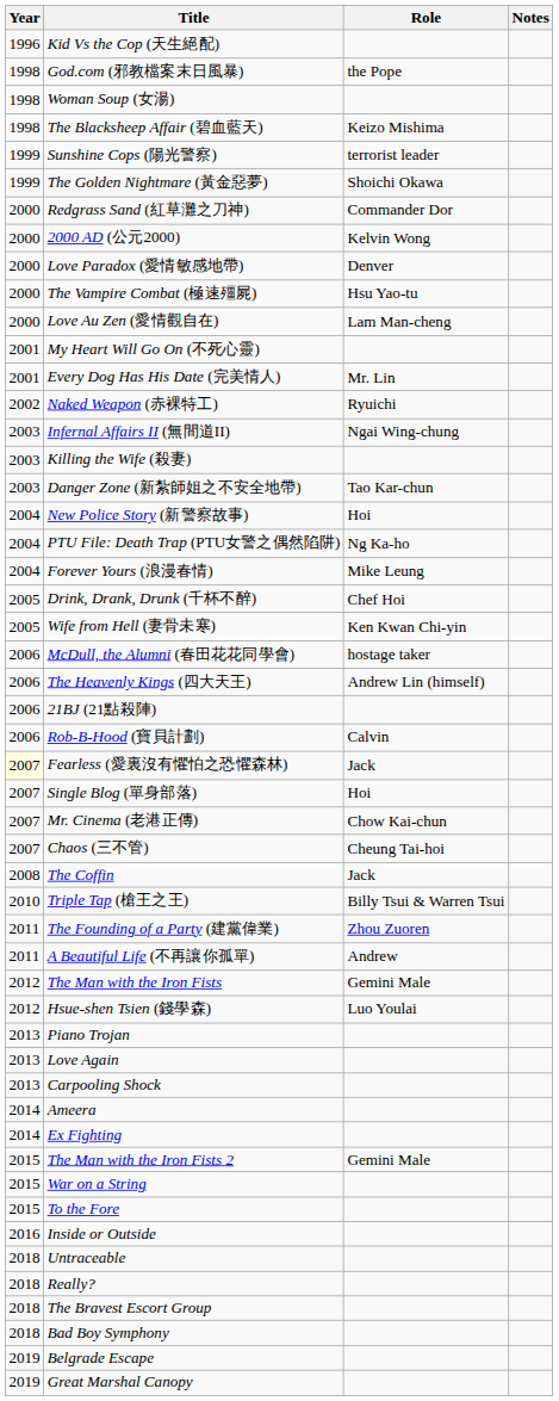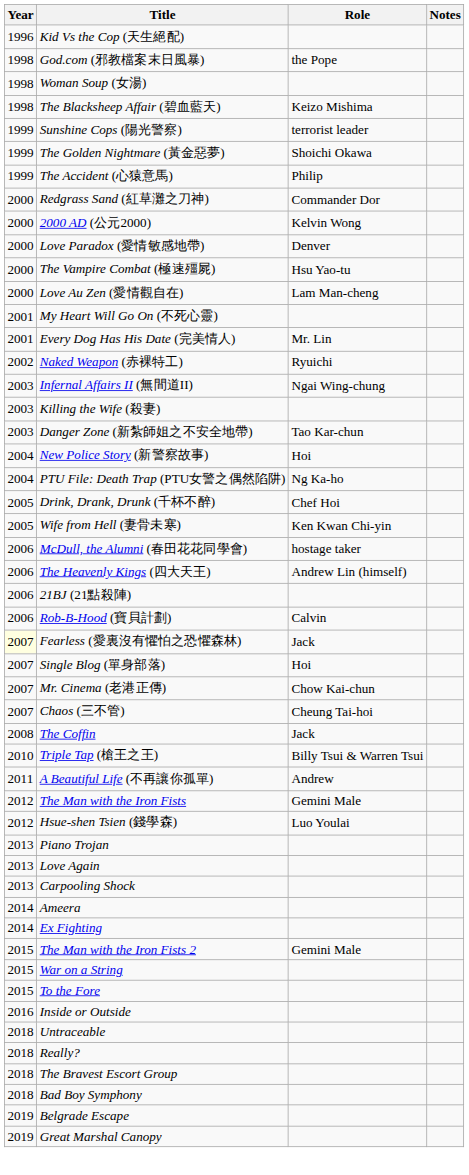+ row: 1999 | The Accident (心猿意馬) | Philip
- row: 2004 | Forever Yours (浪漫春情) | Mike Leung
- row: 2011 | The Founding of a Party (建黨偉業) | Zhou Zuoren
